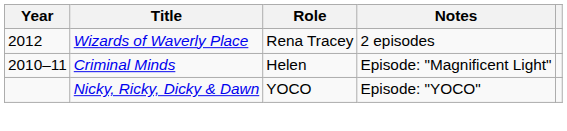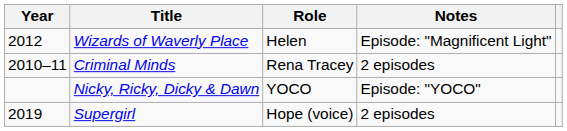Wizards of Waverly Place | Role: Rena Tracey -> Helen
Wizards of Waverly Place | Notes: 2 episodes -> Episode: "Magnificent Light"
Criminal Minds | Role: Helen -> Rena Tracey
Criminal Minds | Notes: Episode: "Magnificent Light" -> 2 episodes
+ row: 2019 | Supergirl | Hope (voice) | 2 episodes
